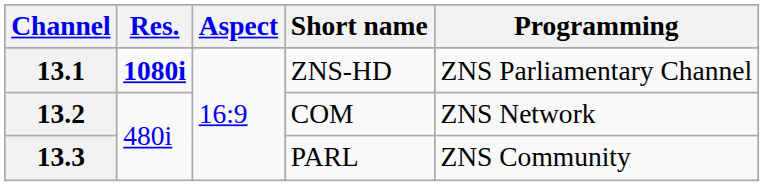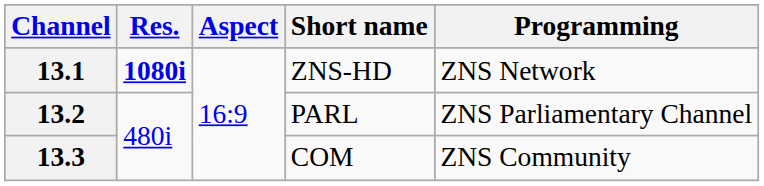13.1 | Programming: ZNS Parliamentary Channel -> ZNS Network
13.2 | Short name: COM -> PARL
13.2 | Programming: ZNS Network -> ZNS Parliamentary Channel
13.3 | Short name: PARL -> COM
